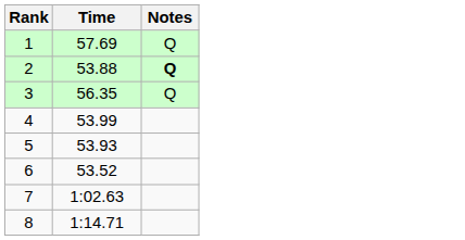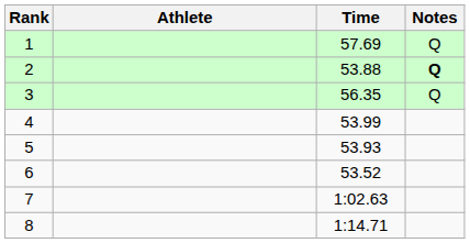+ column: Athlete
